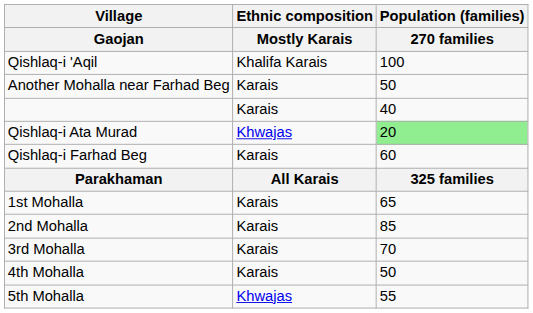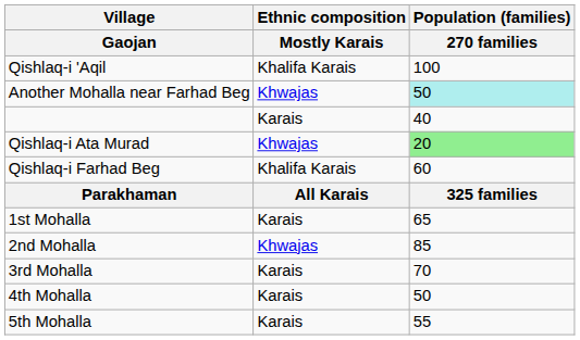Another Mohalla near Farhad Beg | Ethnic composition / Mostly Karais: Karais -> Khwajas
Another Mohalla near Farhad Beg | Population (families) / 270 families: no background -> paleturquoise background
Qishlaq-i Farhad Beg | Ethnic composition / Mostly Karais: Karais -> Khalifa Karais
2nd Mohalla | Ethnic composition / Mostly Karais: Karais -> Khwajas
5th Mohalla | Ethnic composition / Mostly Karais: Khwajas -> Karais
